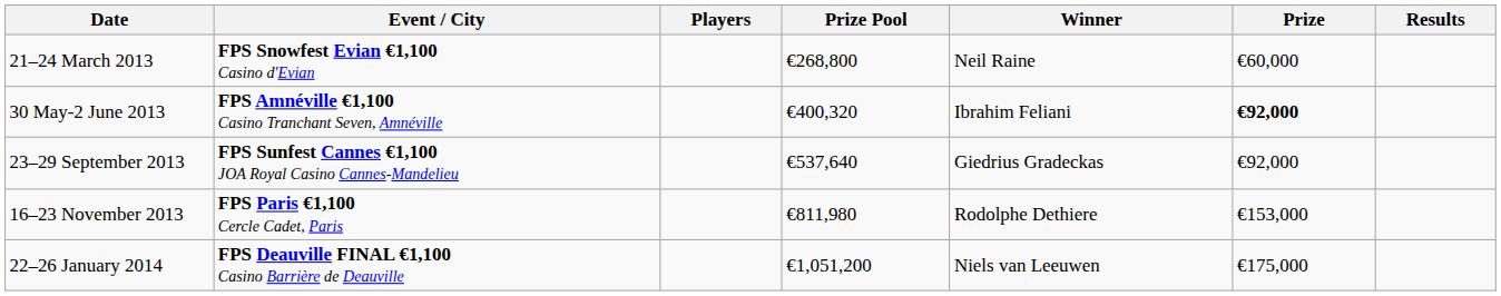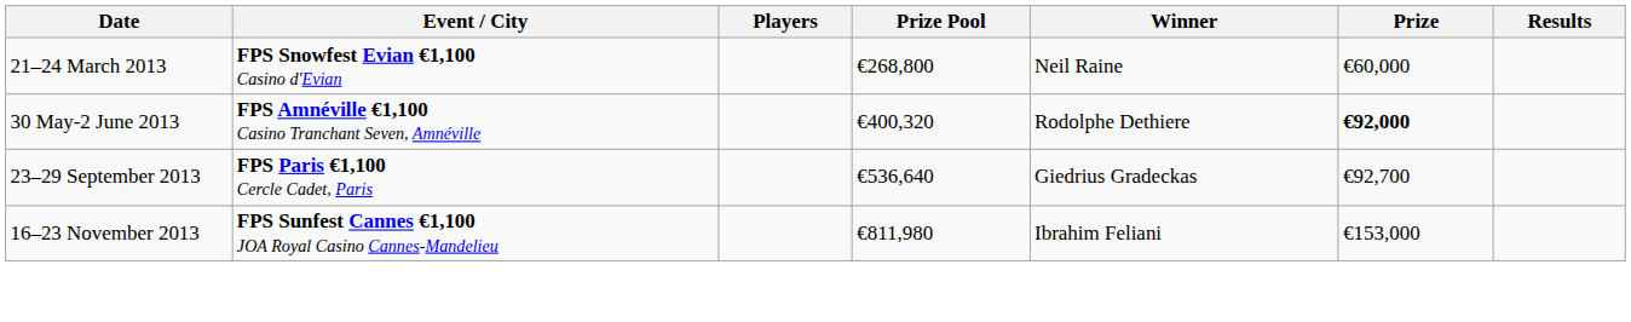30 May-2 June 2013 | Winner: Ibrahim Feliani -> Rodolphe Dethiere
23–29 September 2013 | Event / City: FPS Sunfest Cannes €1,100 JOA Royal Casino Cannes-Mandelieu -> FPS Paris €1,100 Cercle Cadet, Paris
23–29 September 2013 | Prize Pool: €537,640 -> €536,640
23–29 September 2013 | Prize: €92,000 -> €92,700
16–23 November 2013 | Event / City: FPS Paris €1,100 Cercle Cadet, Paris -> FPS Sunfest Cannes €1,100 JOA Royal Casino Cannes-Mandelieu
16–23 November 2013 | Winner: Rodolphe Dethiere -> Ibrahim Feliani
- row: 22–26 January 2014 | FPS Deauville FINAL €1,100 Casino Barrière de Deauville | €1,051,200 | Niels van Leeuwen | €175,000
